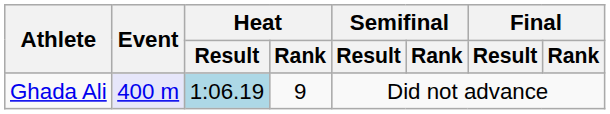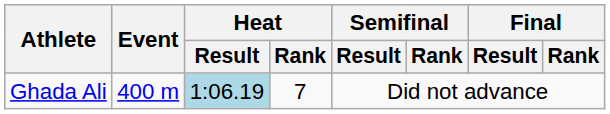Ghada Ali | Event: lavender background -> no background
Ghada Ali | Heat / Rank: 9 -> 7
